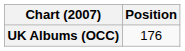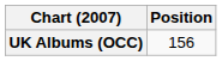UK Albums (OCC) | Position: 176 -> 156
